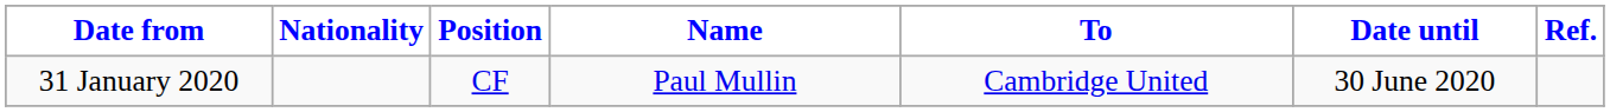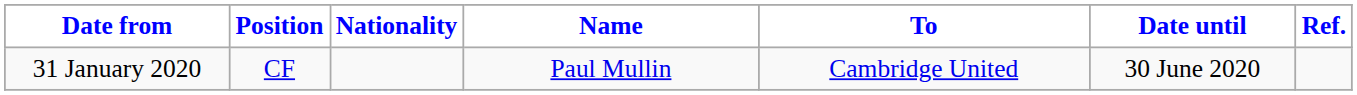columns swapped: Position <-> Nationality
